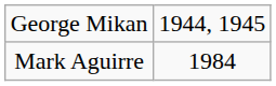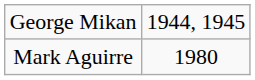Mark Aguirre | column 2: 1984 -> 1980
